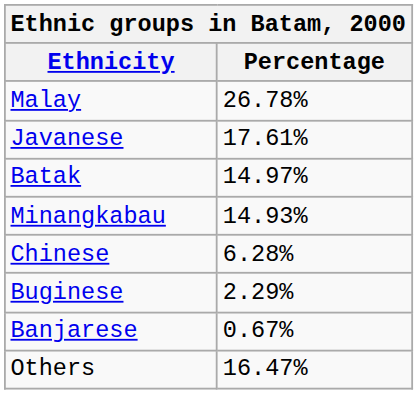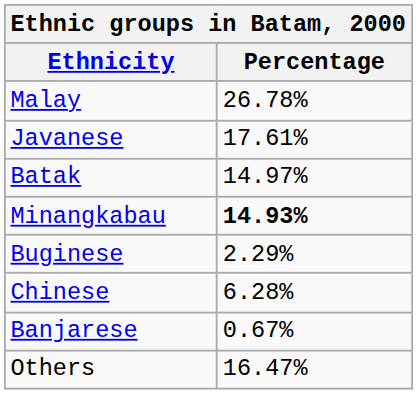Minangkabau | Percentage: normal -> bold
rows swapped: Chinese <-> Buginese
